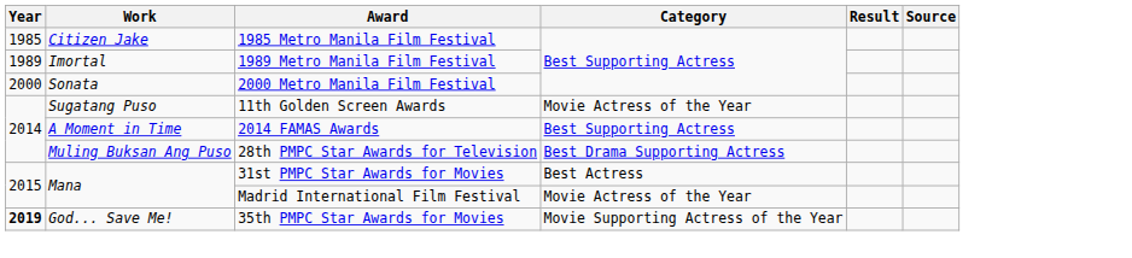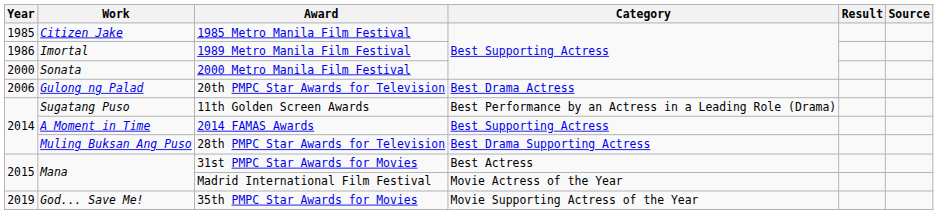1989 Metro Manila Film Festival | Year: 1989 -> 1986
+ row: 2006 | Gulong ng Palad | 20th PMPC Star Awards for Television | Best Drama Actress
11th Golden Screen Awards | Category: Movie Actress of the Year -> Best Performance by an Actress in a Leading Role (Drama)
35th PMPC Star Awards for Movies | Year: bold -> normal
